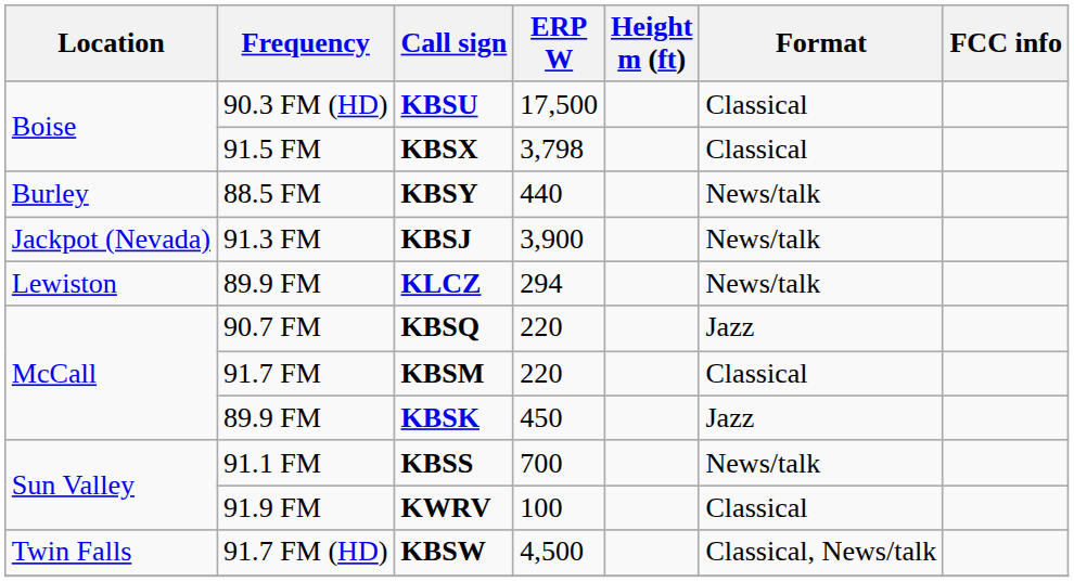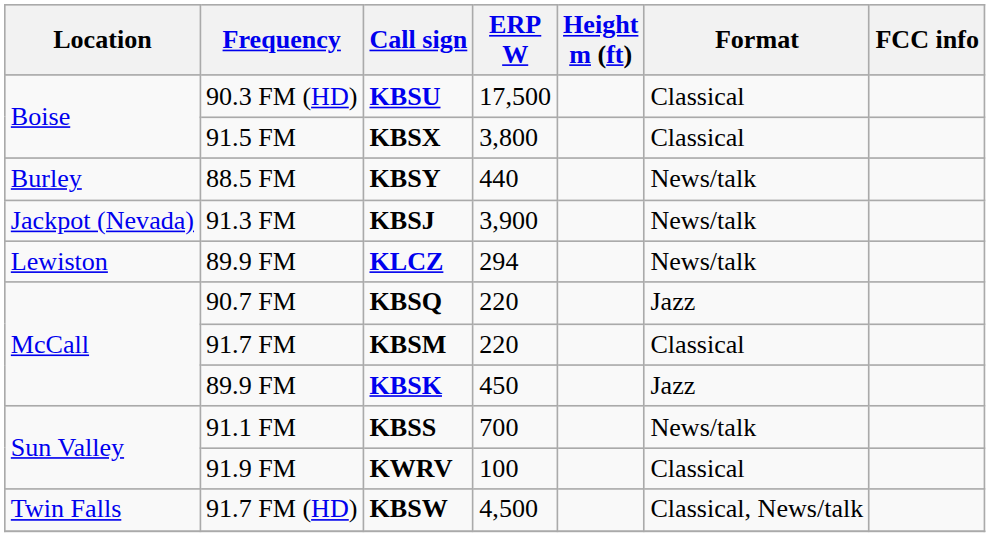KBSX | ERP W: 3,798 -> 3,800
